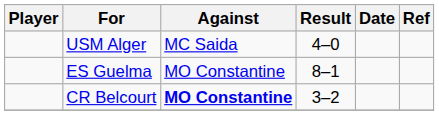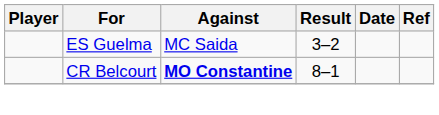- row: USM Alger | MC Saida | 4–0
ES Guelma | Against: MO Constantine -> MC Saida
ES Guelma | Result: 8–1 -> 3–2
CR Belcourt | Result: 3–2 -> 8–1
